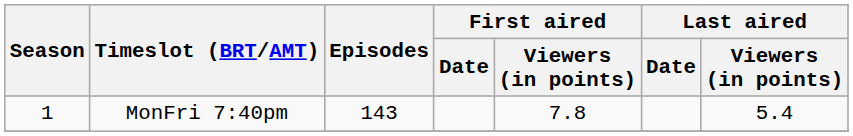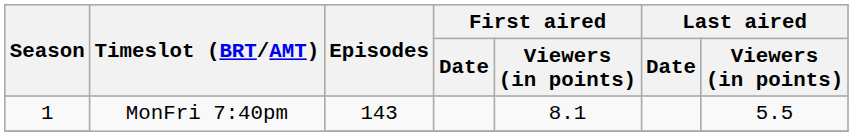1 / MonFri 7:40pm | First aired / Viewers (in points): 7.8 -> 8.1
1 / MonFri 7:40pm | Last aired / Viewers (in points): 5.4 -> 5.5
